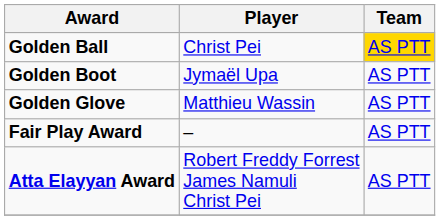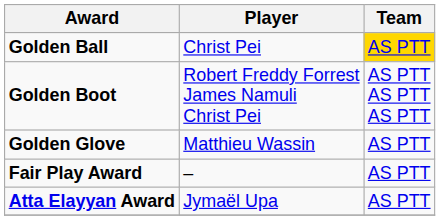Golden Boot | Player: Jymaël Upa -> Robert Freddy Forrest James Namuli Christ Pei
Golden Boot | Team: AS PTT -> AS PTT AS PTT AS PTT
Atta Elayyan Award | Player: Robert Freddy Forrest James Namuli Christ Pei -> Jymaël Upa
